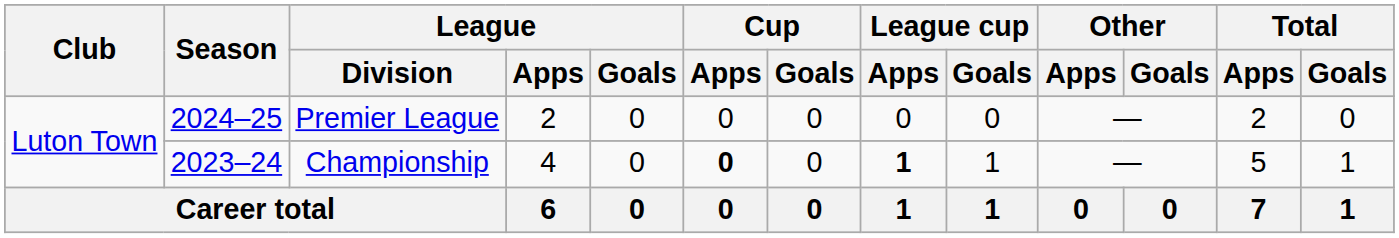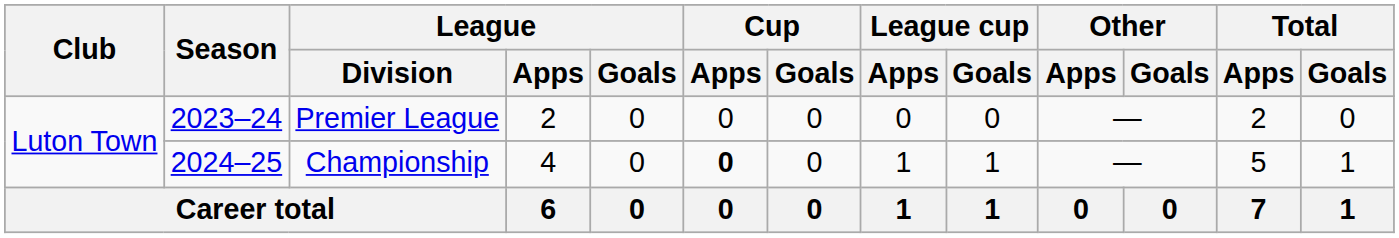Premier League | Season: 2024–25 -> 2023–24
Championship | Season: 2023–24 -> 2024–25
Championship | League cup / Apps: bold -> normal
